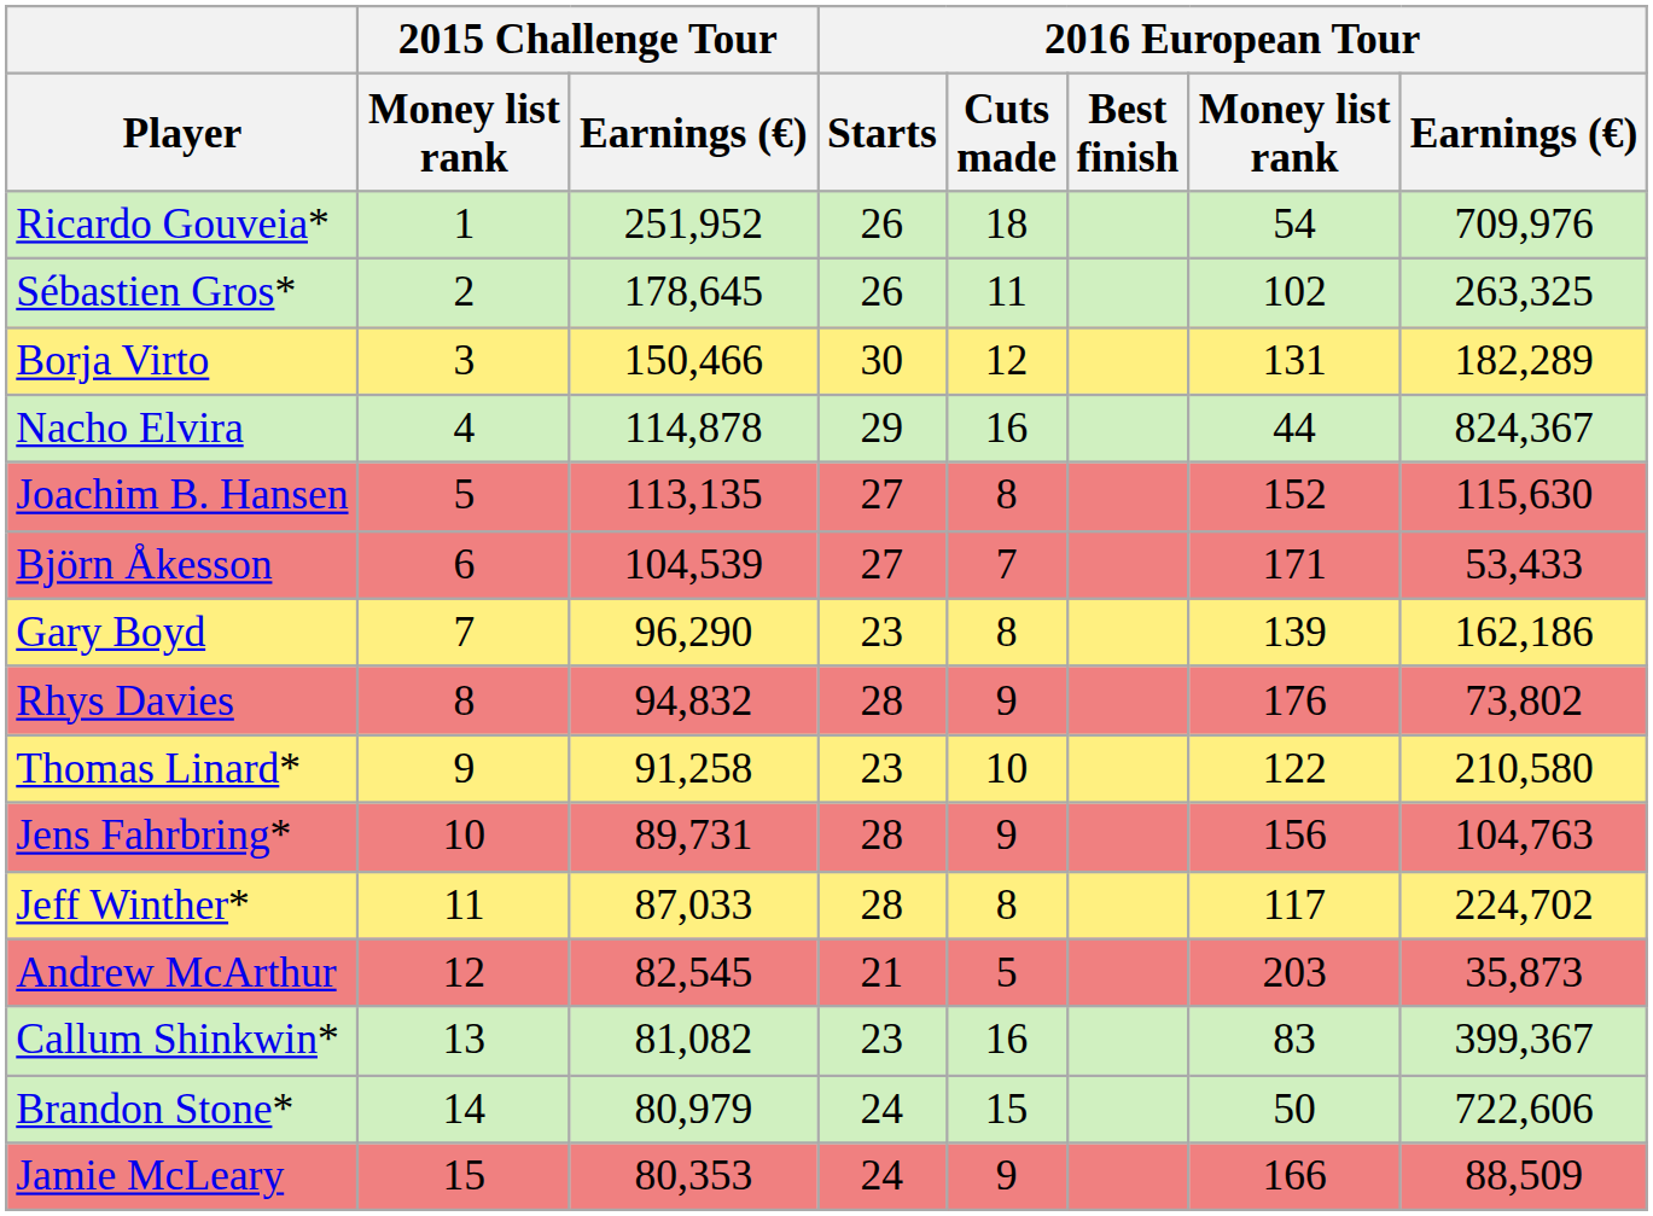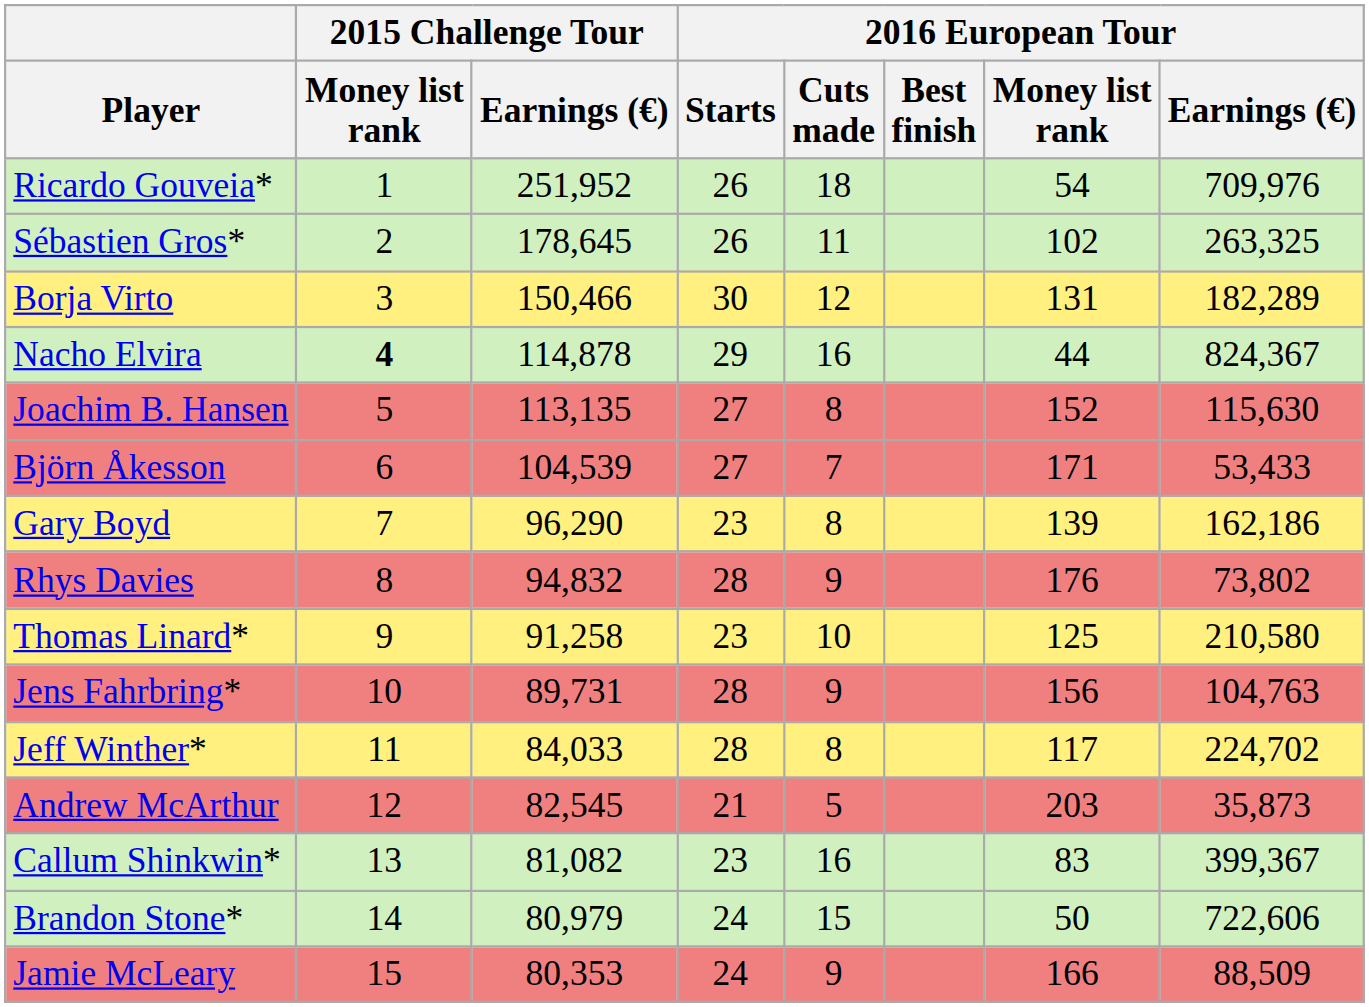Nacho Elvira | 2015 Challenge Tour / Money list rank: normal -> bold
Thomas Linard* | 2016 European Tour / Money list rank: 122 -> 125
Jeff Winther* | 2015 Challenge Tour / Earnings (€): 87,033 -> 84,033
